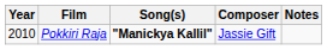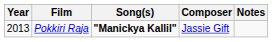Pokkiri Raja | Year: 2010 -> 2013
